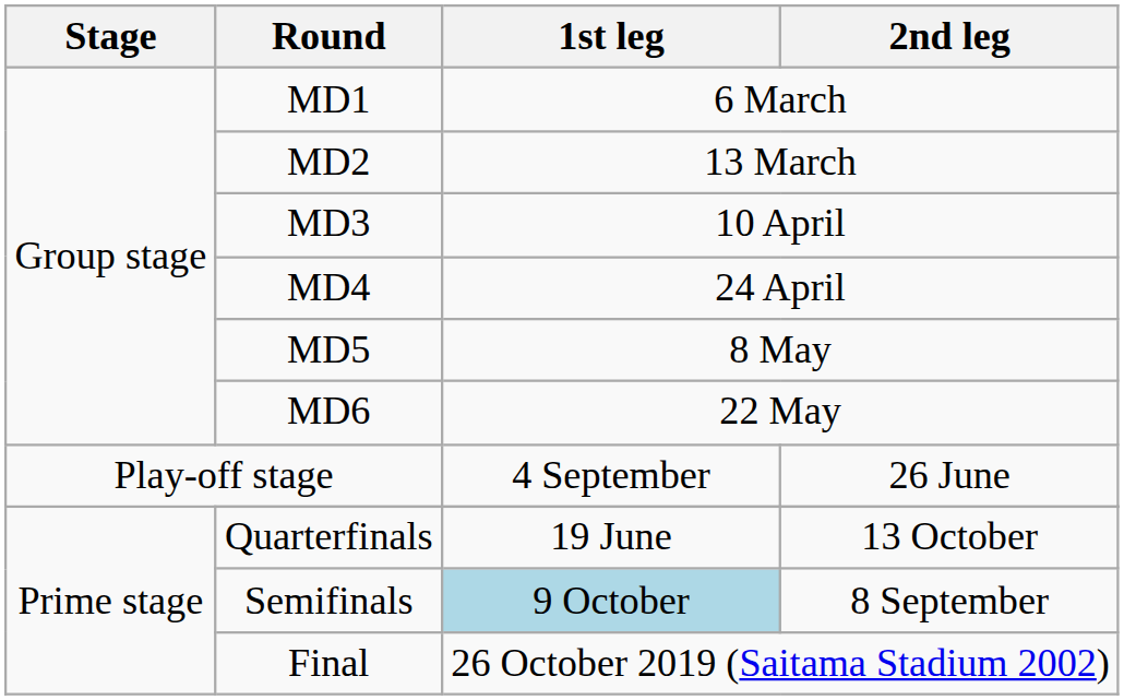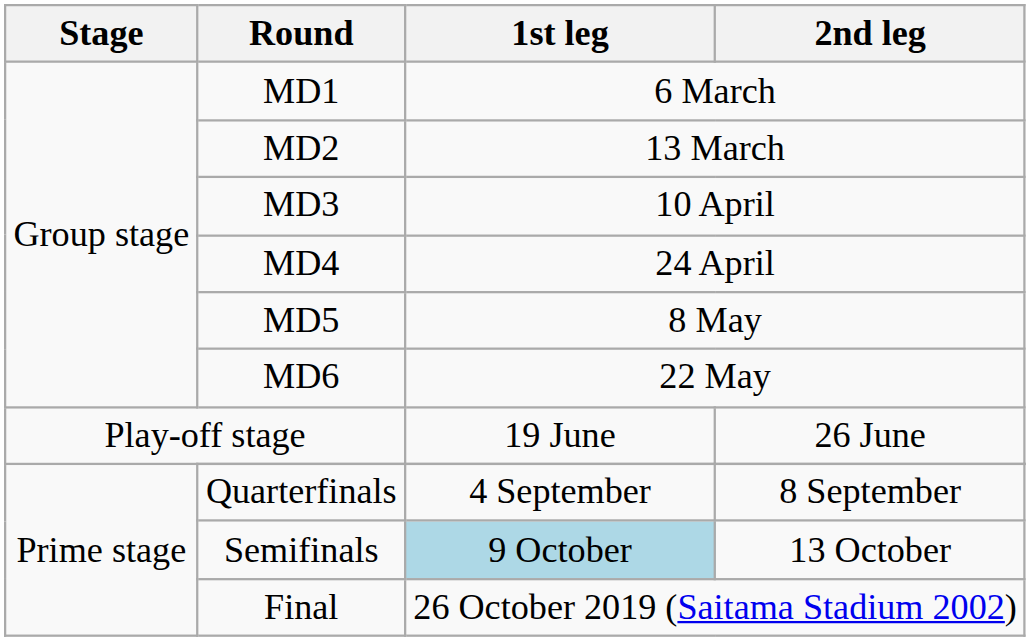Play-off stage | 1st leg: 4 September -> 19 June
Quarterfinals | 1st leg: 19 June -> 4 September
Quarterfinals | 2nd leg: 13 October -> 8 September
Semifinals | 2nd leg: 8 September -> 13 October
